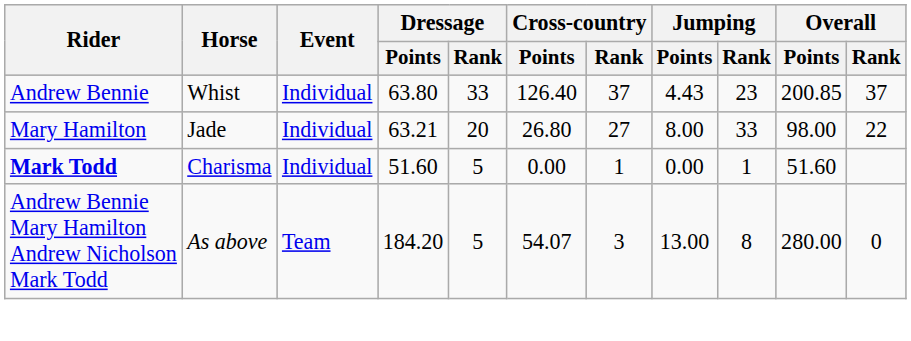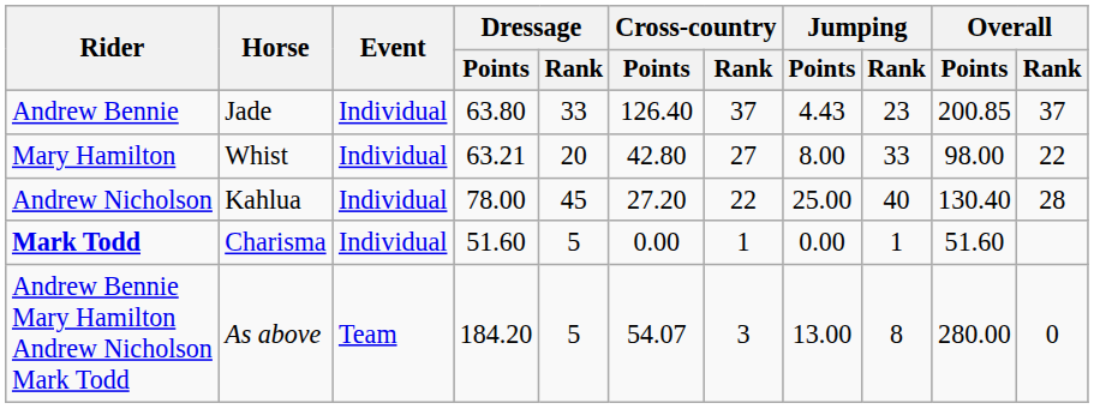Andrew Bennie | Horse: Whist -> Jade
Mary Hamilton | Horse: Jade -> Whist
Mary Hamilton | Cross-country / Points: 26.80 -> 42.80
+ row: Andrew Nicholson | Kahlua | Individual | 78.00 | 45 | 27.20 | 22 | 25.00 | 40 | 130.40 | 28
